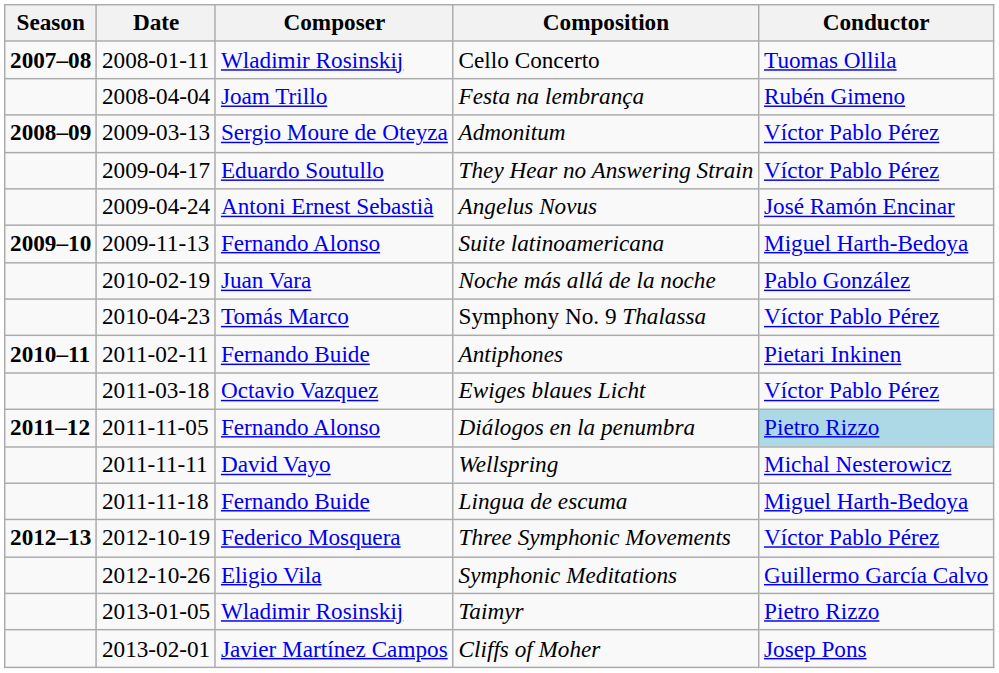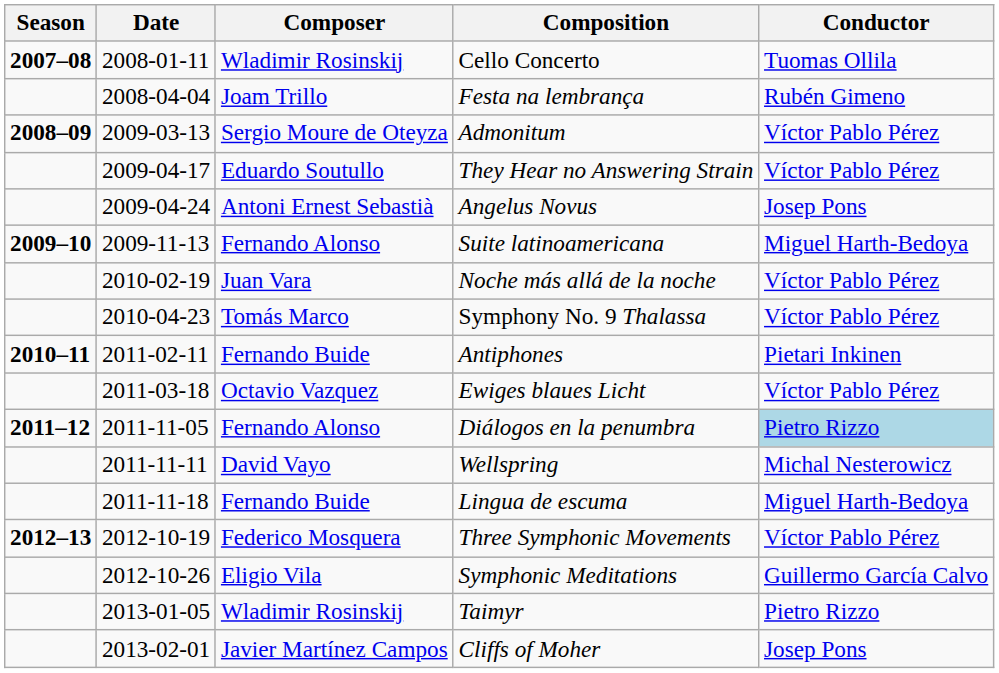Angelus Novus | Conductor: José Ramón Encinar -> Josep Pons
Noche más allá de la noche | Conductor: Pablo González -> Víctor Pablo Pérez
